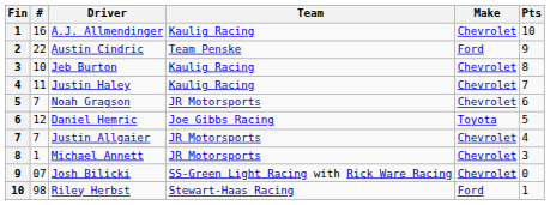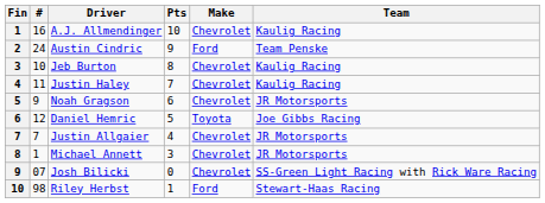columns swapped: Team <-> Pts
Austin Cindric | #: 22 -> 24
Noah Gragson | #: 7 -> 9
